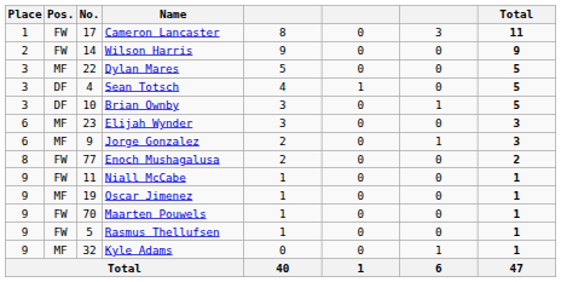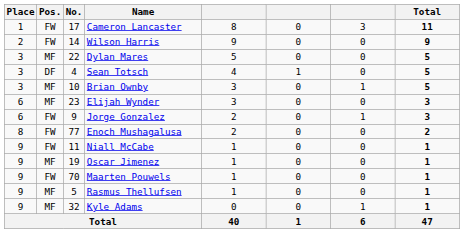Brian Ownby | Pos.: DF -> MF
Jorge Gonzalez | Pos.: MF -> FW
Rasmus Thellufsen | Pos.: FW -> MF
